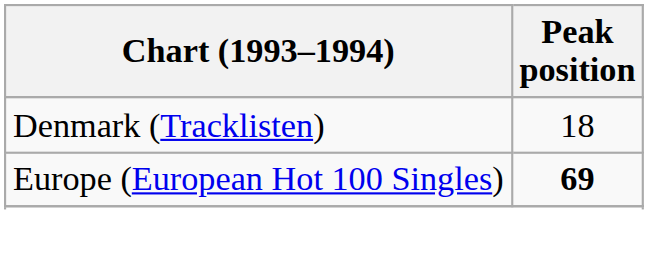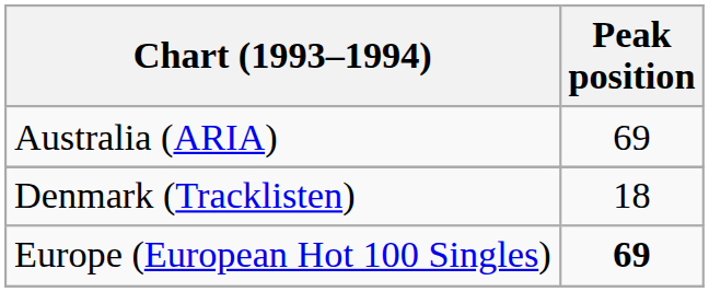+ row: Australia (ARIA) | 69
